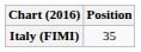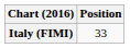Italy (FIMI) | Position: 35 -> 33
